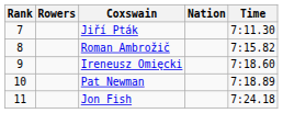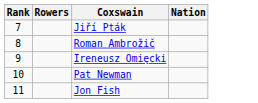- column: Time | 7:11.30 | 7:15.82 | 7:18.60 | 7:18.89 | 7:24.18
